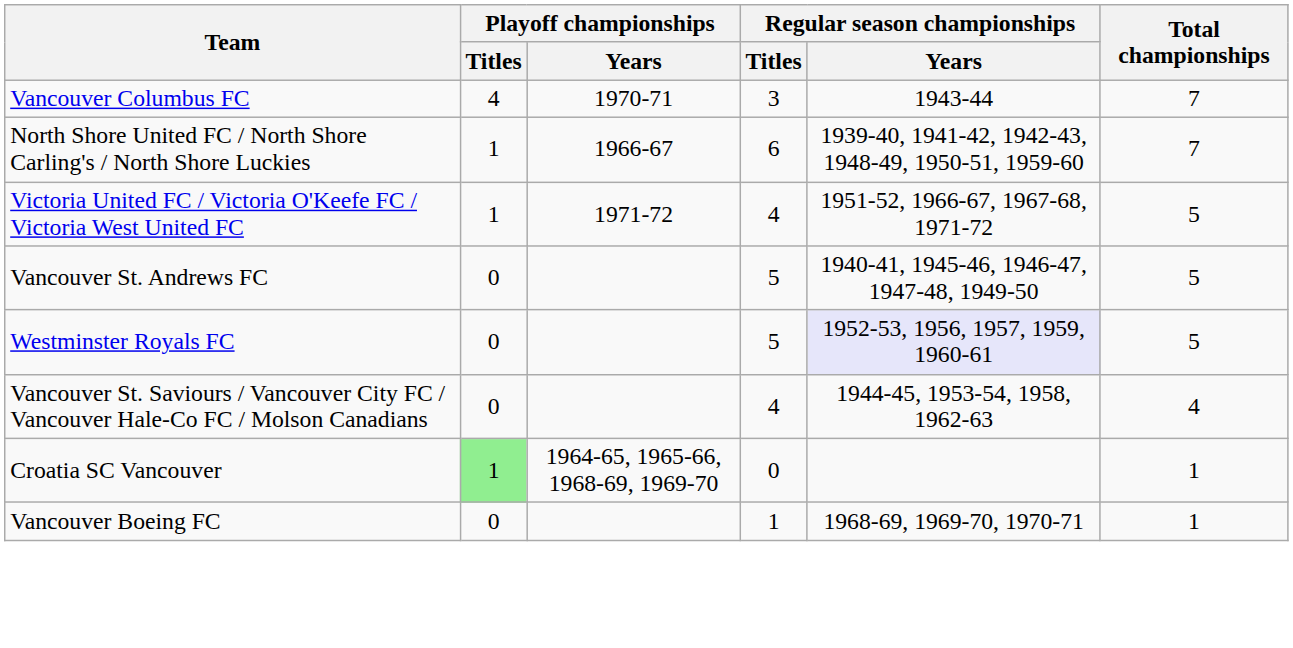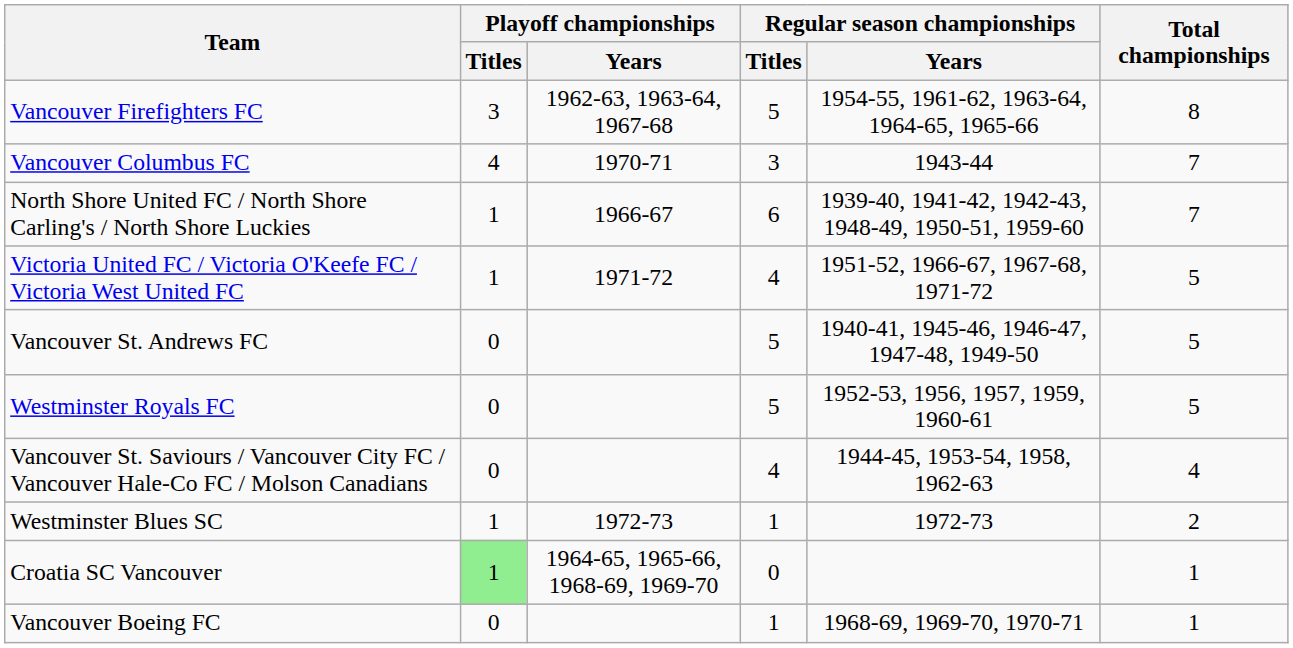+ row: Vancouver Firefighters FC | 3 | 1962-63, 1963-64, 1967-68 | 5 | 1954-55, 1961-62, 1963-64, 1964-65, 1965-66 | 8
Westminster Royals FC | Regular season championships / Years: lavender background -> no background
+ row: Westminster Blues SC | 1 | 1972-73 | 1 | 1972-73 | 2
